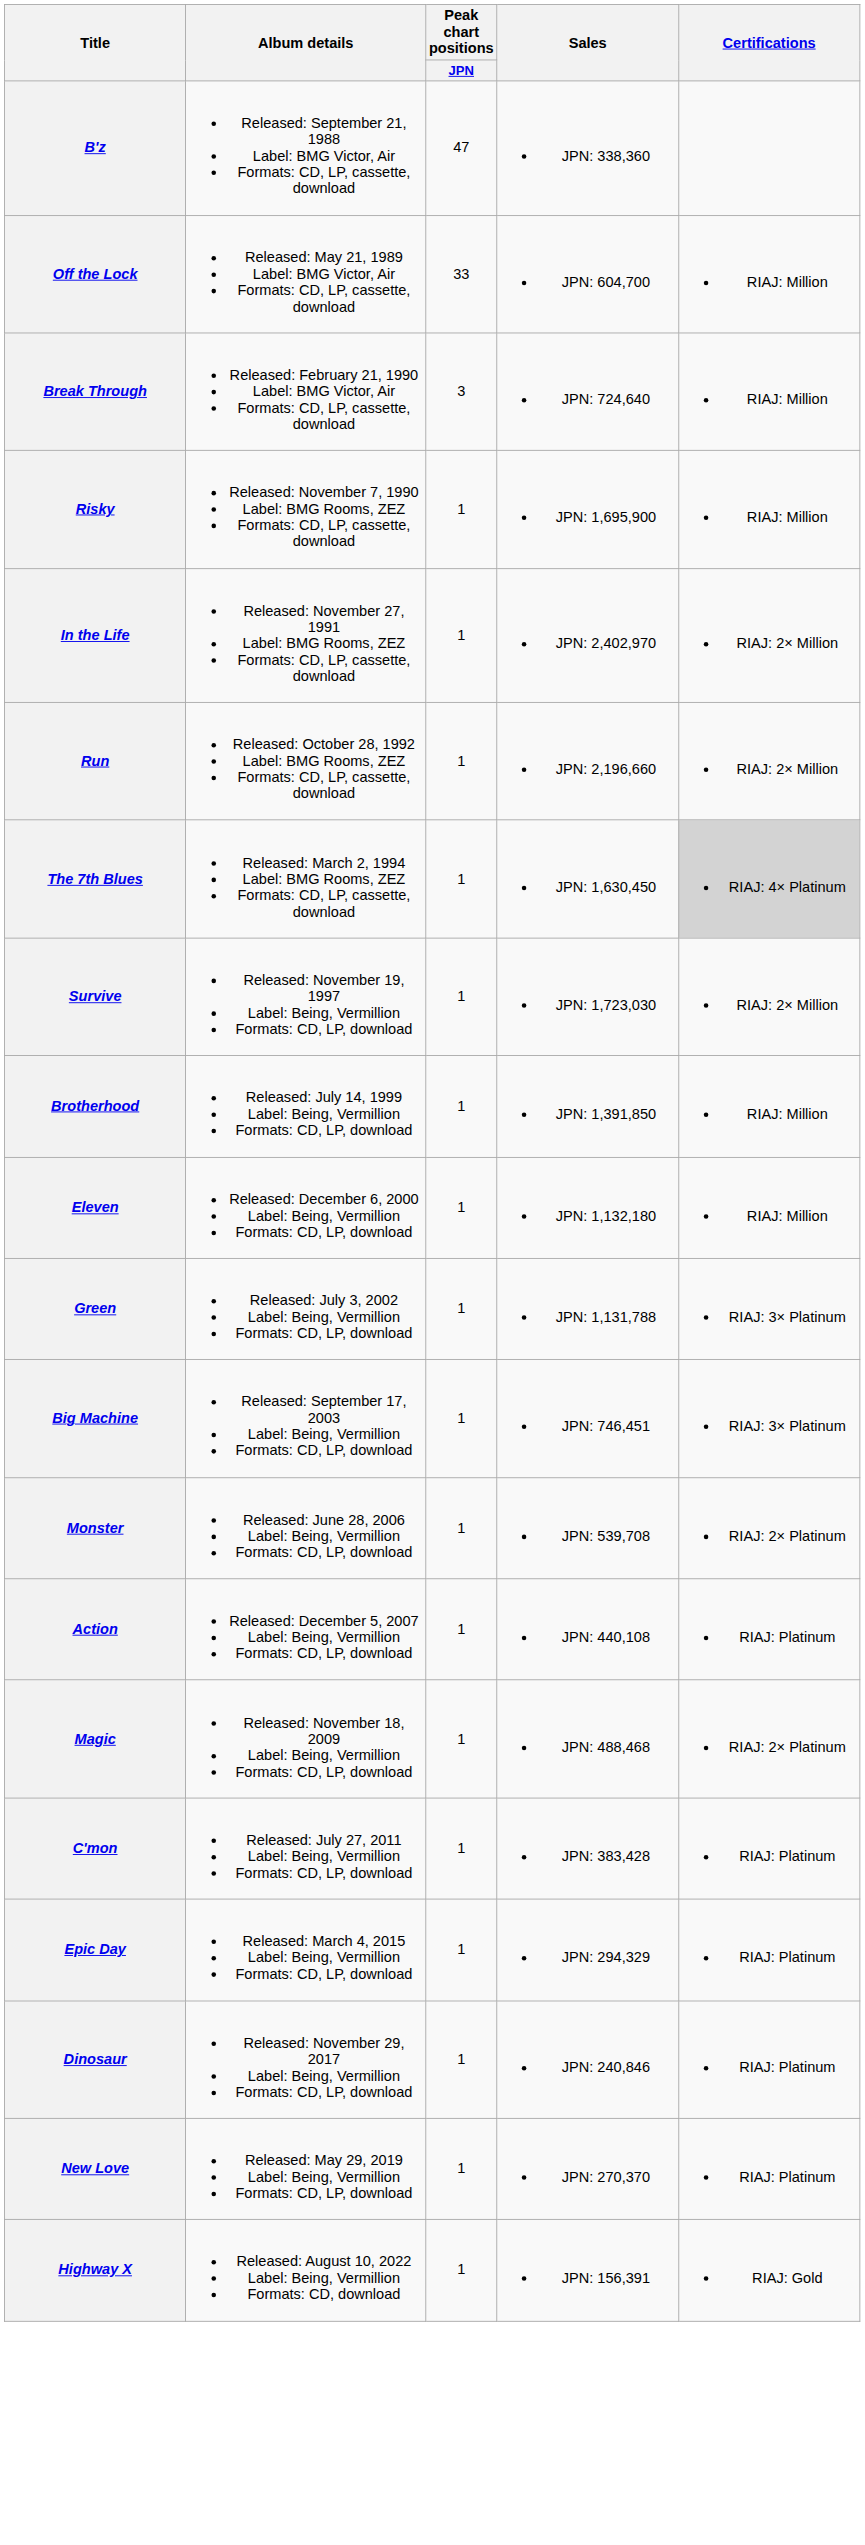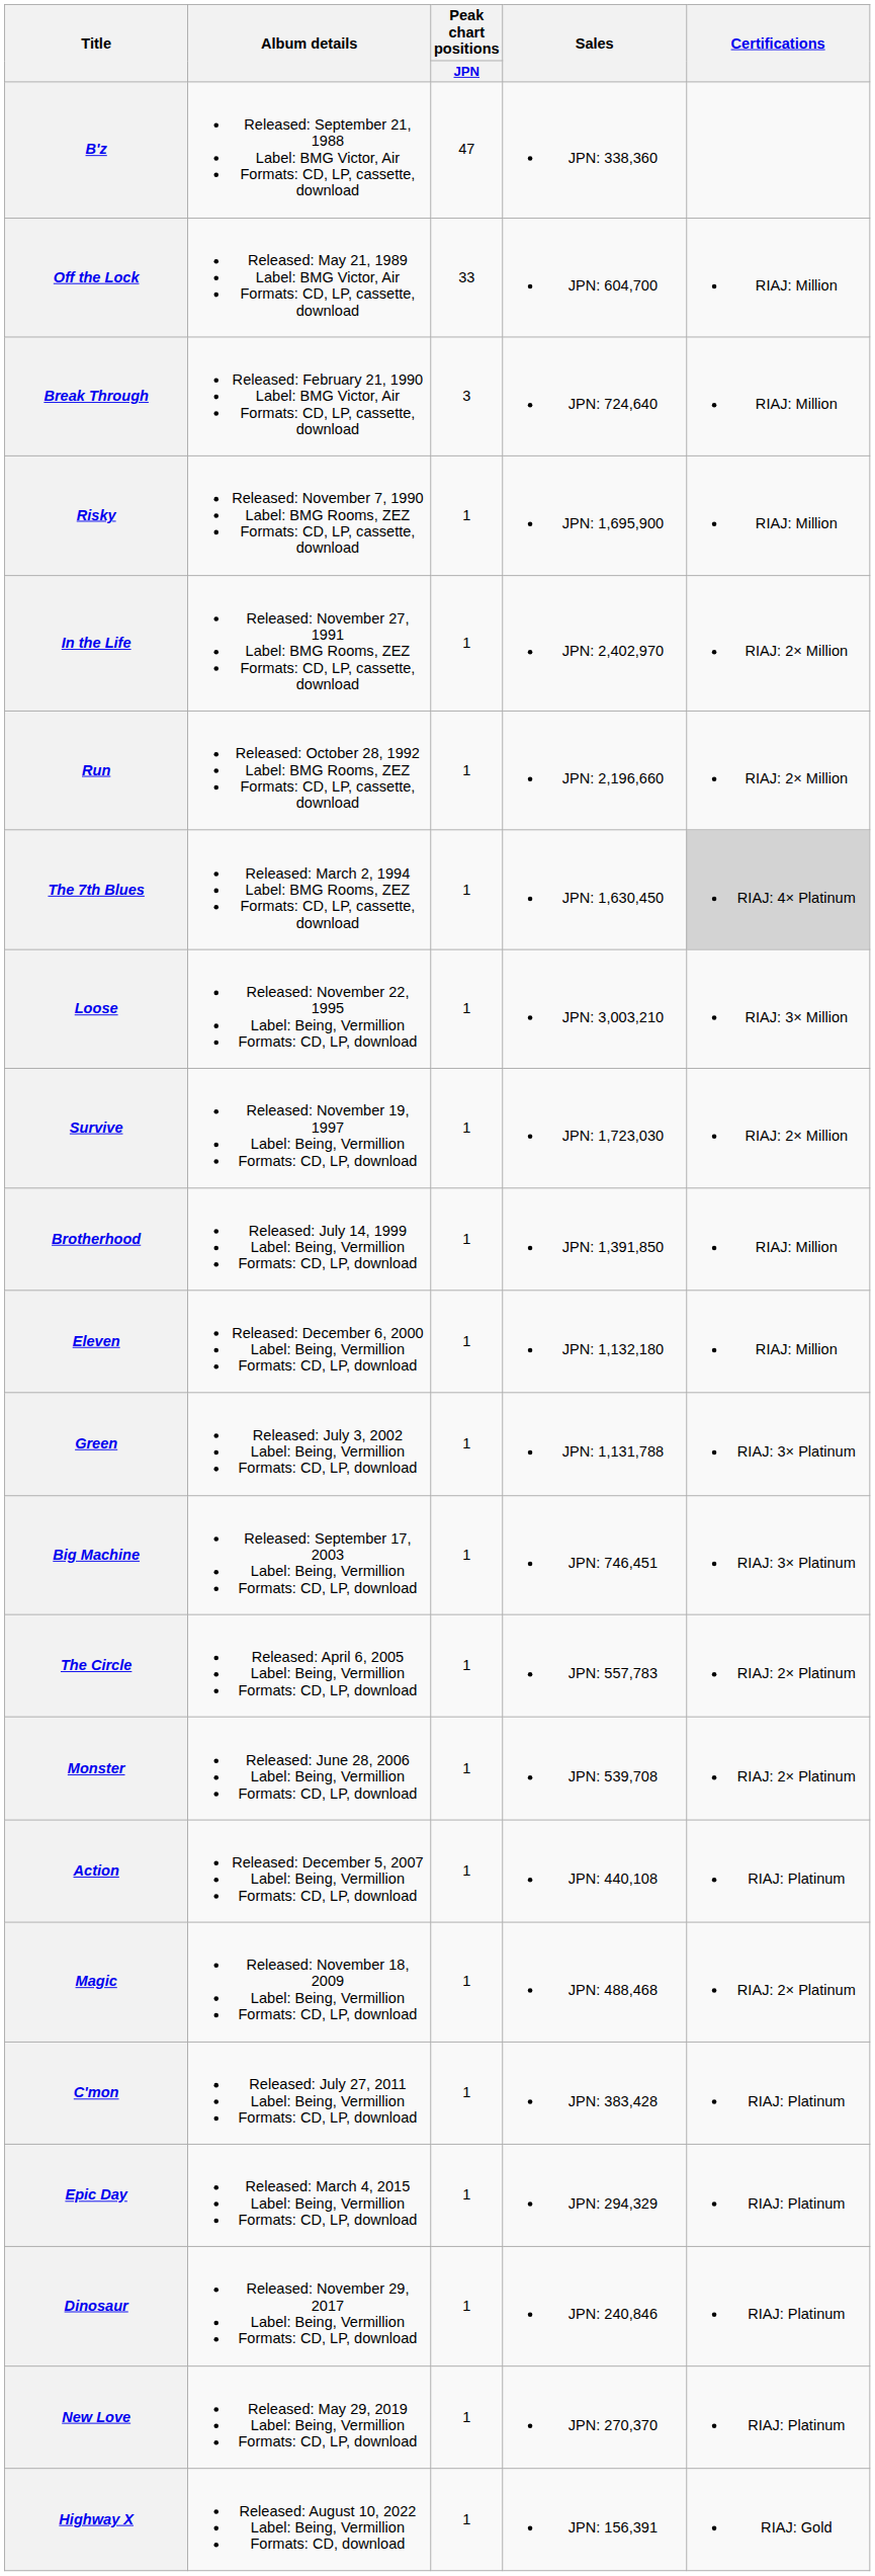+ row: Loose | Released: November 22, 1995 Label: Being, Vermillion Formats: CD, LP, download | 1 | JPN: 3,003,210 | RIAJ: 3× Million
+ row: The Circle | Released: April 6, 2005 Label: Being, Vermillion Formats: CD, LP, download | 1 | JPN: 557,783 | RIAJ: 2× Platinum
